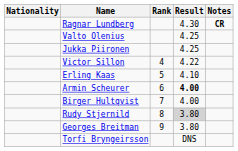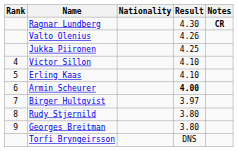columns swapped: Rank <-> Nationality
Valto Olenius | Result: 4.25 -> 4.26
Victor Sillon | Result: 4.22 -> 4.10
Birger Hultqvist | Result: 4.00 -> 3.97
Rudy Stjernild | Result: lightgrey background -> no background
